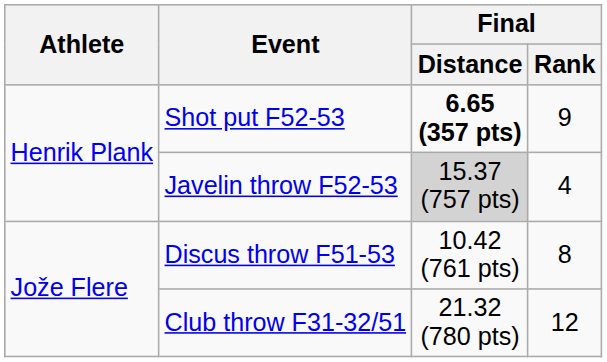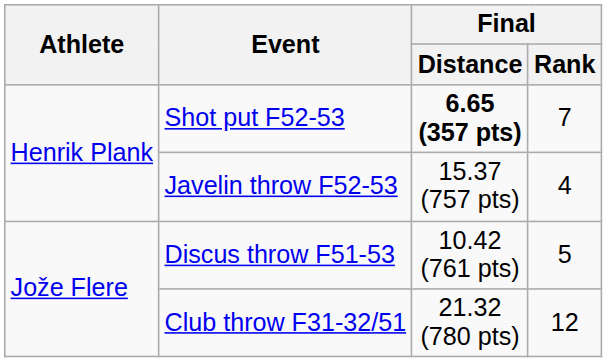Shot put F52-53 | Final / Rank: 9 -> 7
Javelin throw F52-53 | Final / Distance: lightgrey background -> no background
Discus throw F51-53 | Final / Rank: 8 -> 5
